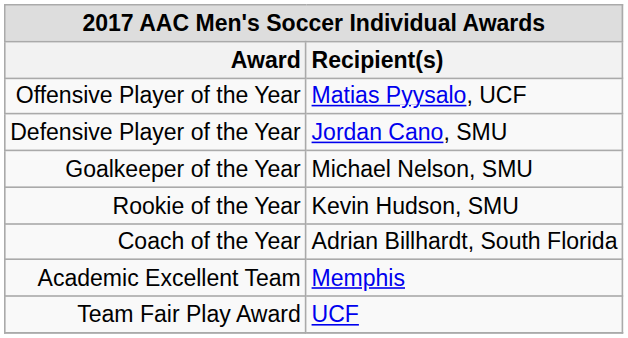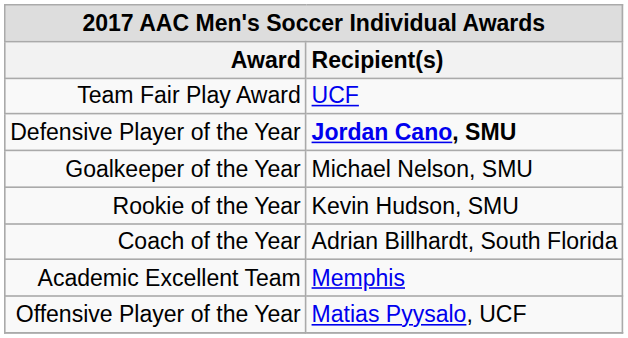rows swapped: Offensive Player of the Year <-> Team Fair Play Award
Defensive Player of the Year | Recipient(s): normal -> bold
